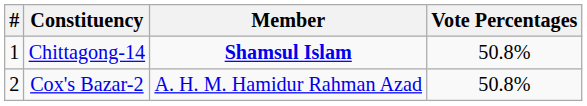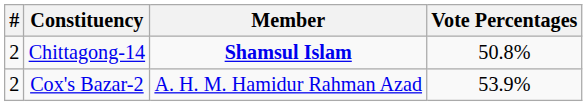Chittagong-14 | #: 1 -> 2
Cox's Bazar-2 | Vote Percentages: 50.8% -> 53.9%
